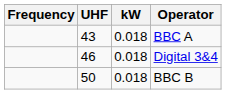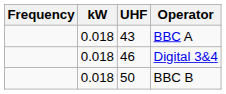columns swapped: UHF <-> kW
